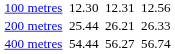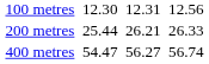400 metres | column 3: 54.44 -> 54.47
